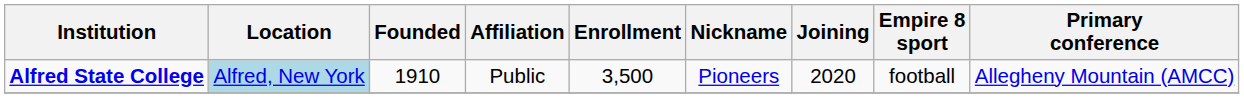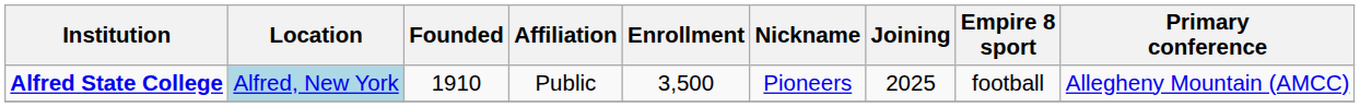Alfred State College | Joining: 2020 -> 2025
